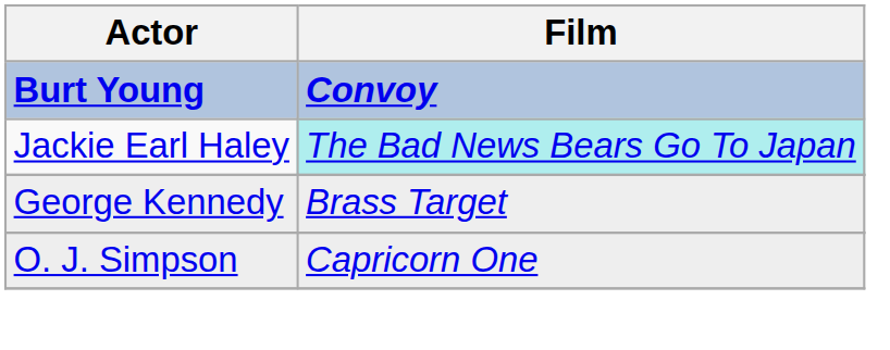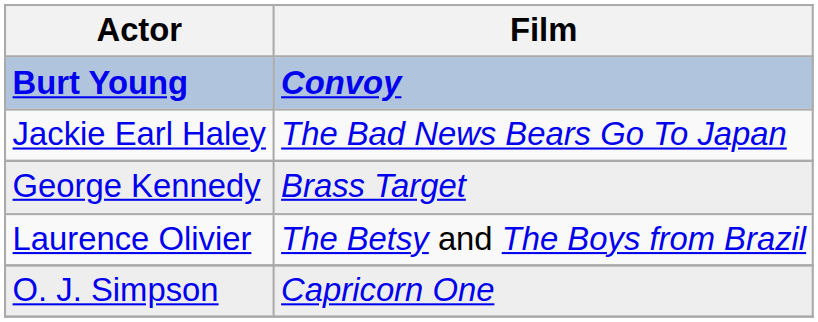Jackie Earl Haley | Film: paleturquoise background -> no background
+ row: Laurence Olivier | The Betsy and The Boys from Brazil
